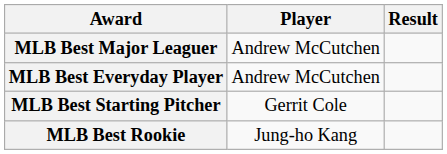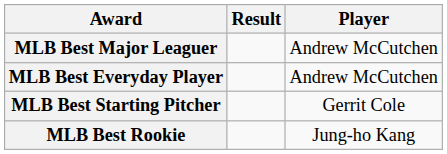columns swapped: Player <-> Result
